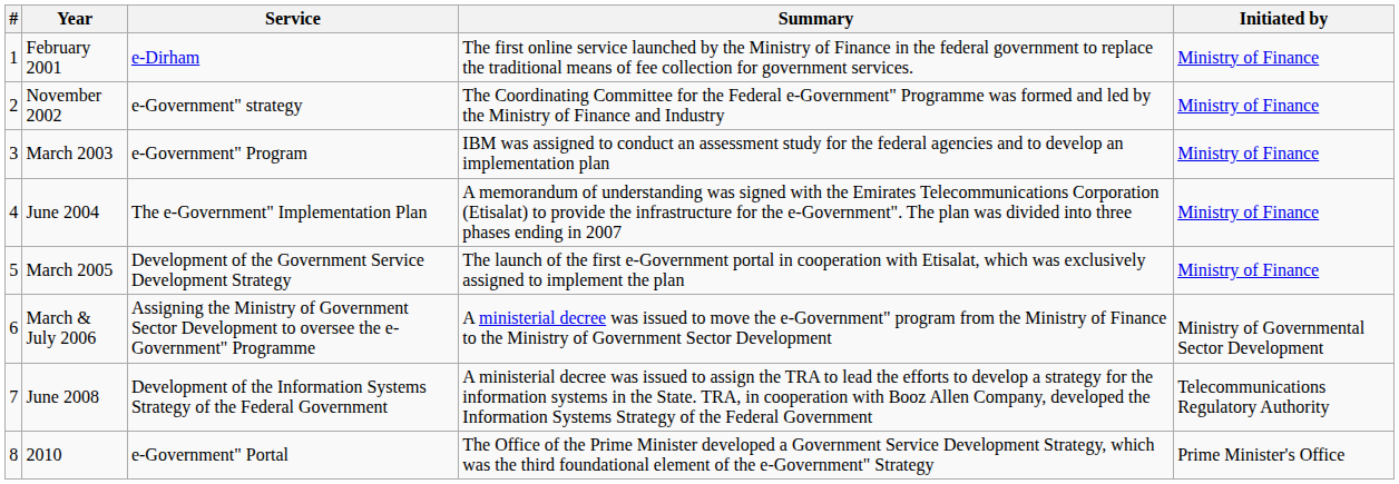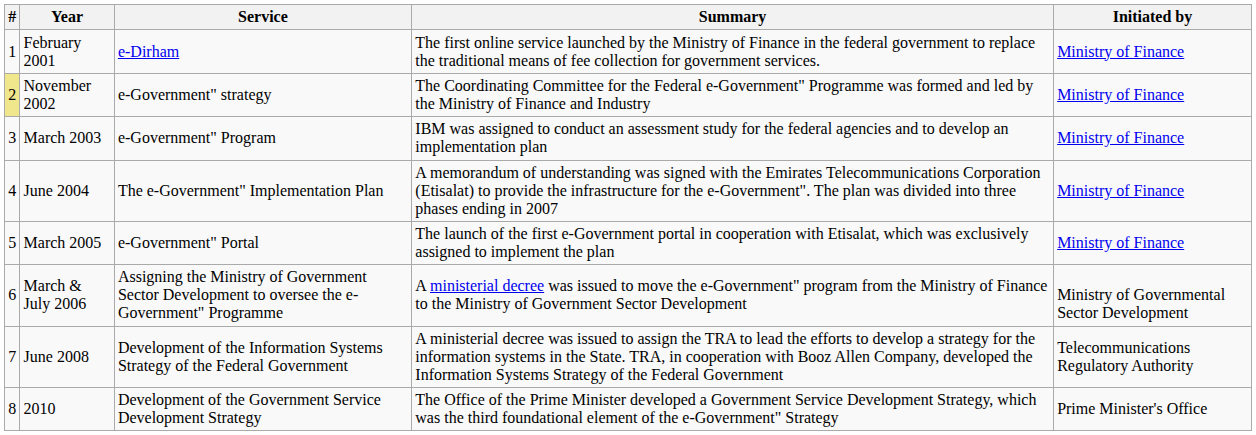November 2002 | #: no background -> khaki background
March 2005 | Service: Development of the Government Service Development Strategy -> e-Government" Portal
2010 | Service: e-Government" Portal -> Development of the Government Service Development Strategy
